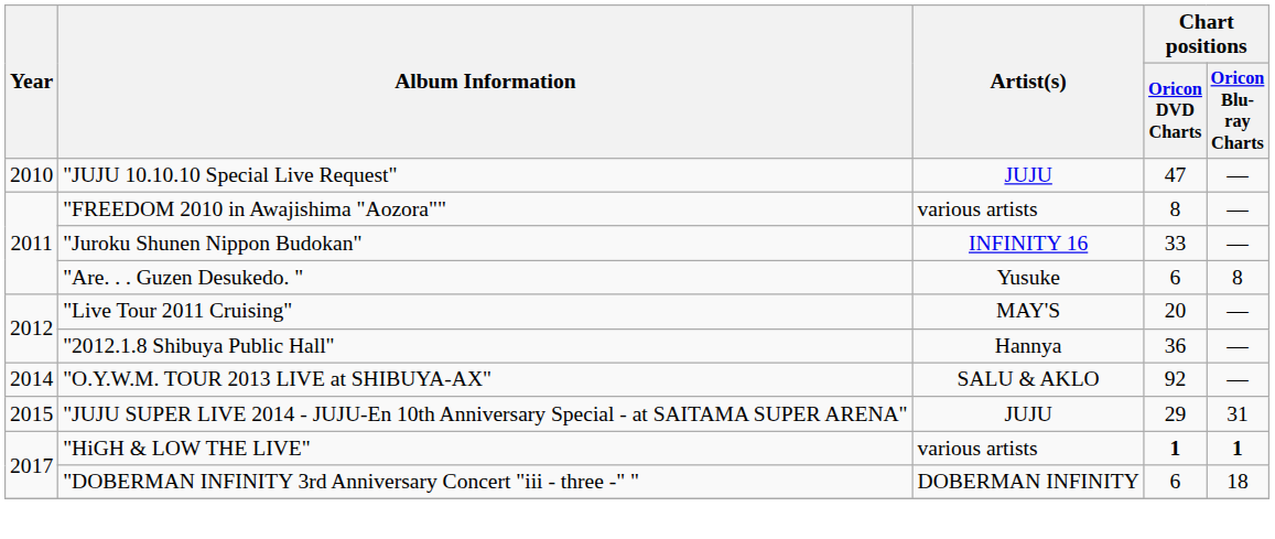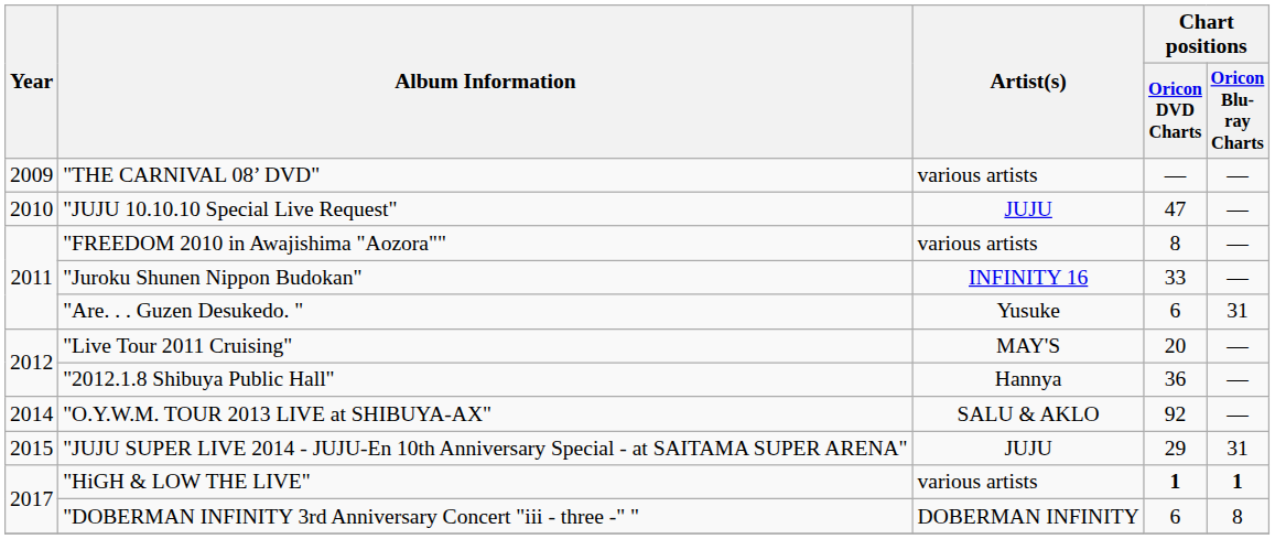+ row: 2009 | "THE CARNIVAL 08’ DVD" | various artists | — | —
"Are. . . Guzen Desukedo. " | Chart positions / Oricon Blu-ray Charts: 8 -> 31
"DOBERMAN INFINITY 3rd Anniversary Concert "iii - three -" " | Chart positions / Oricon Blu-ray Charts: 18 -> 8
